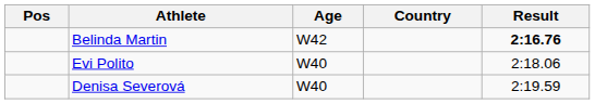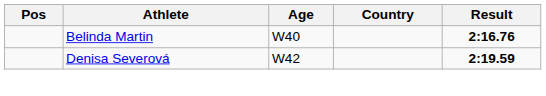Belinda Martin | Age: W42 -> W40
- row: Evi Polito | W40 | 2:18.06
Denisa Severová | Age: W40 -> W42
Denisa Severová | Result: normal -> bold
